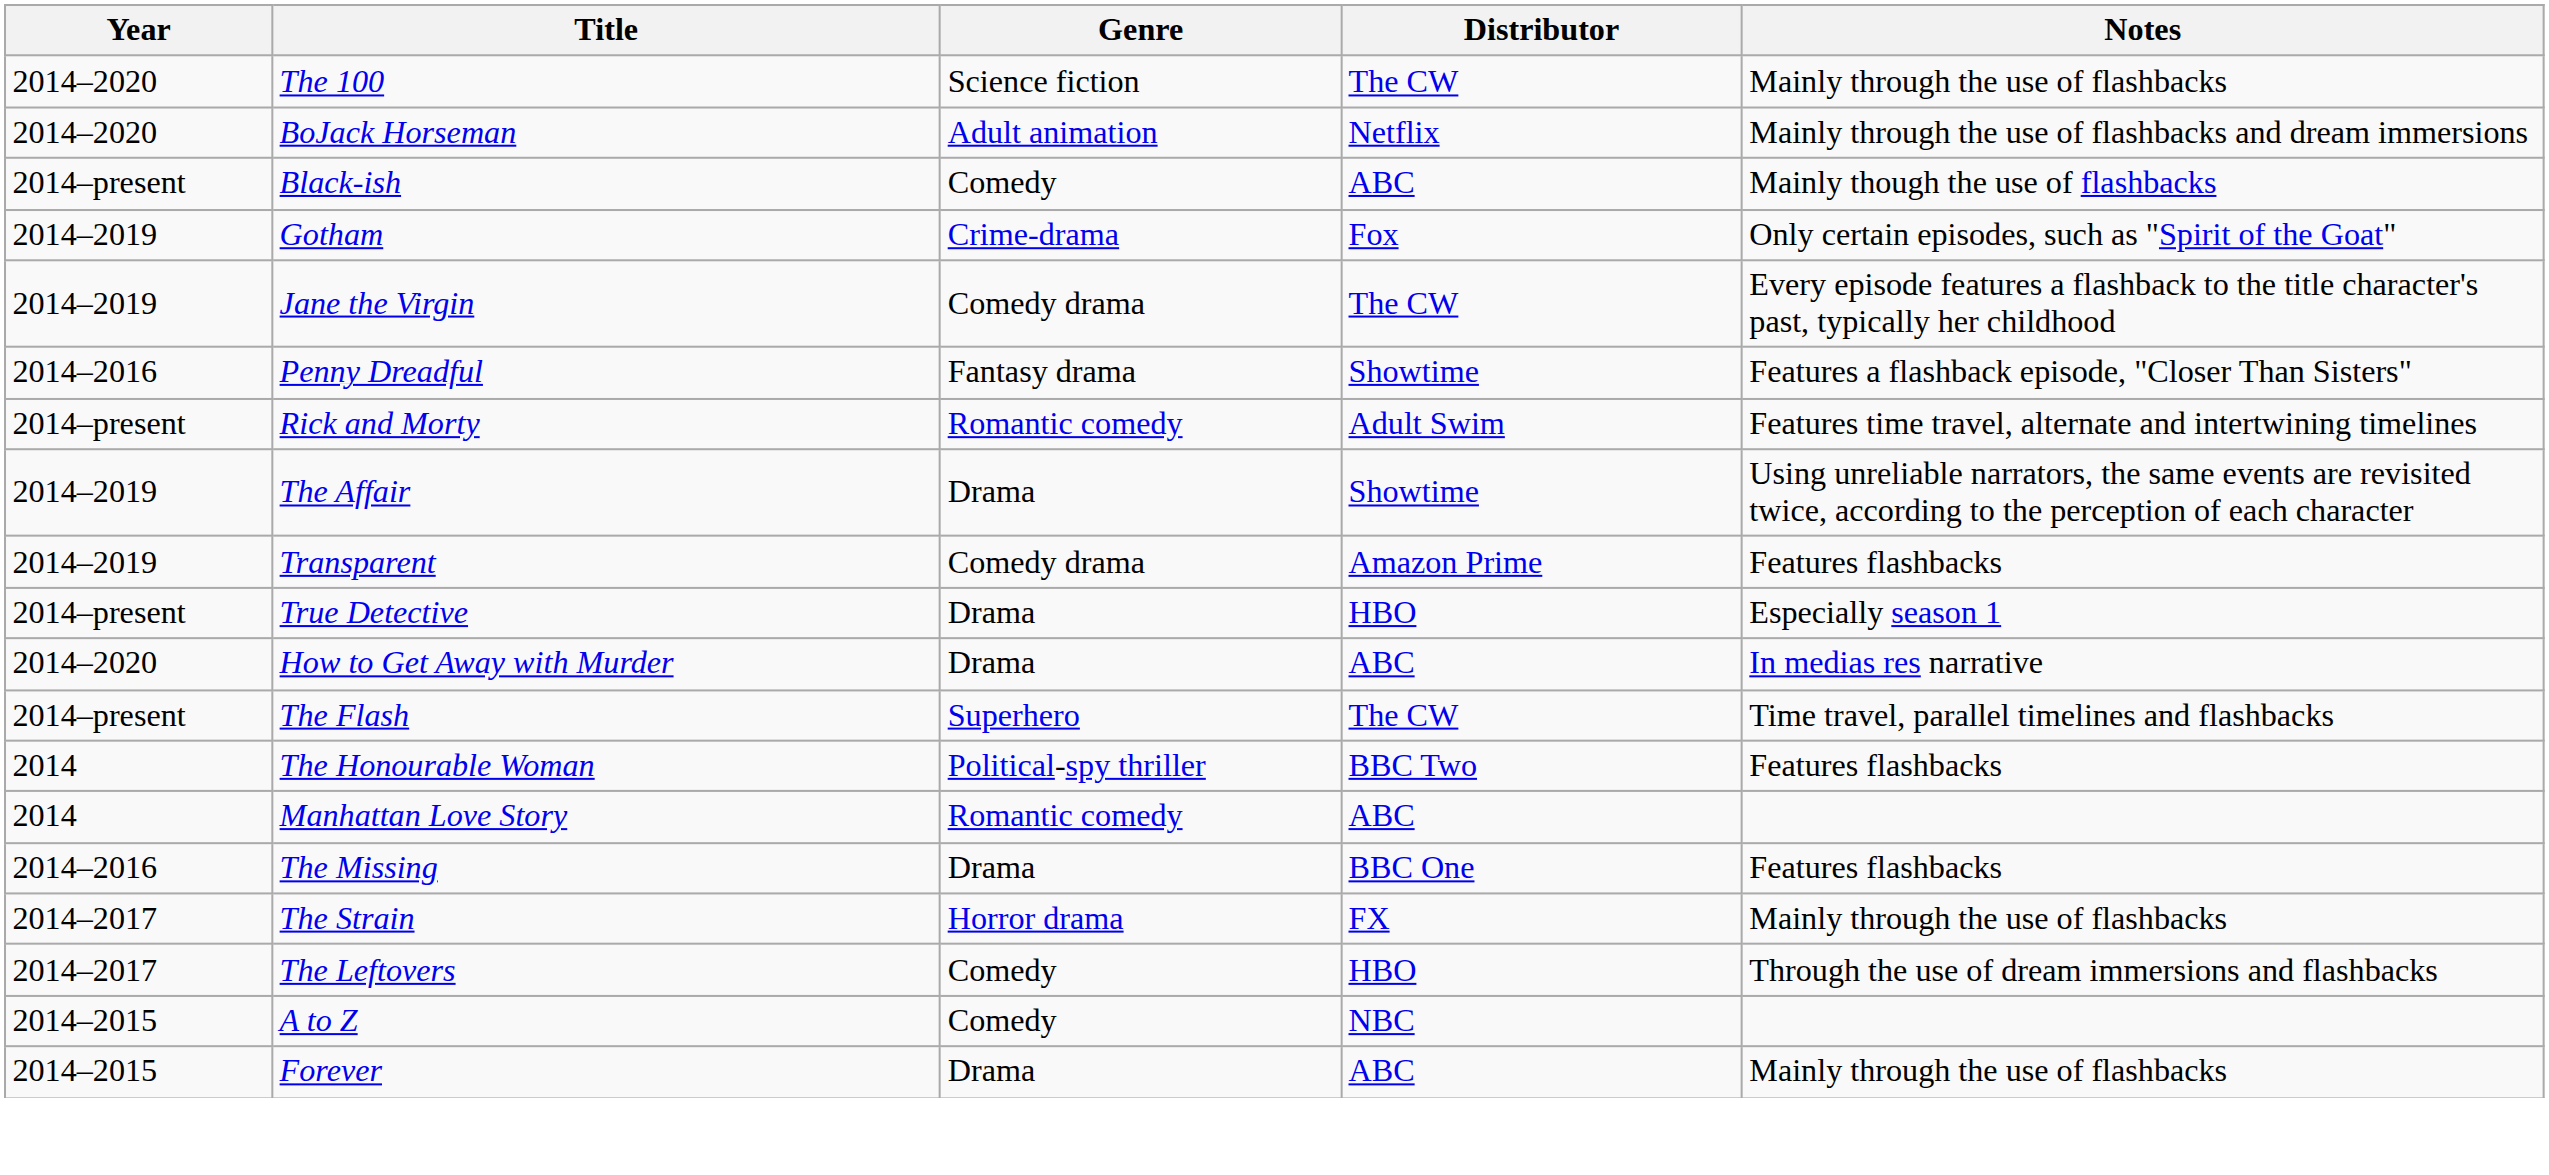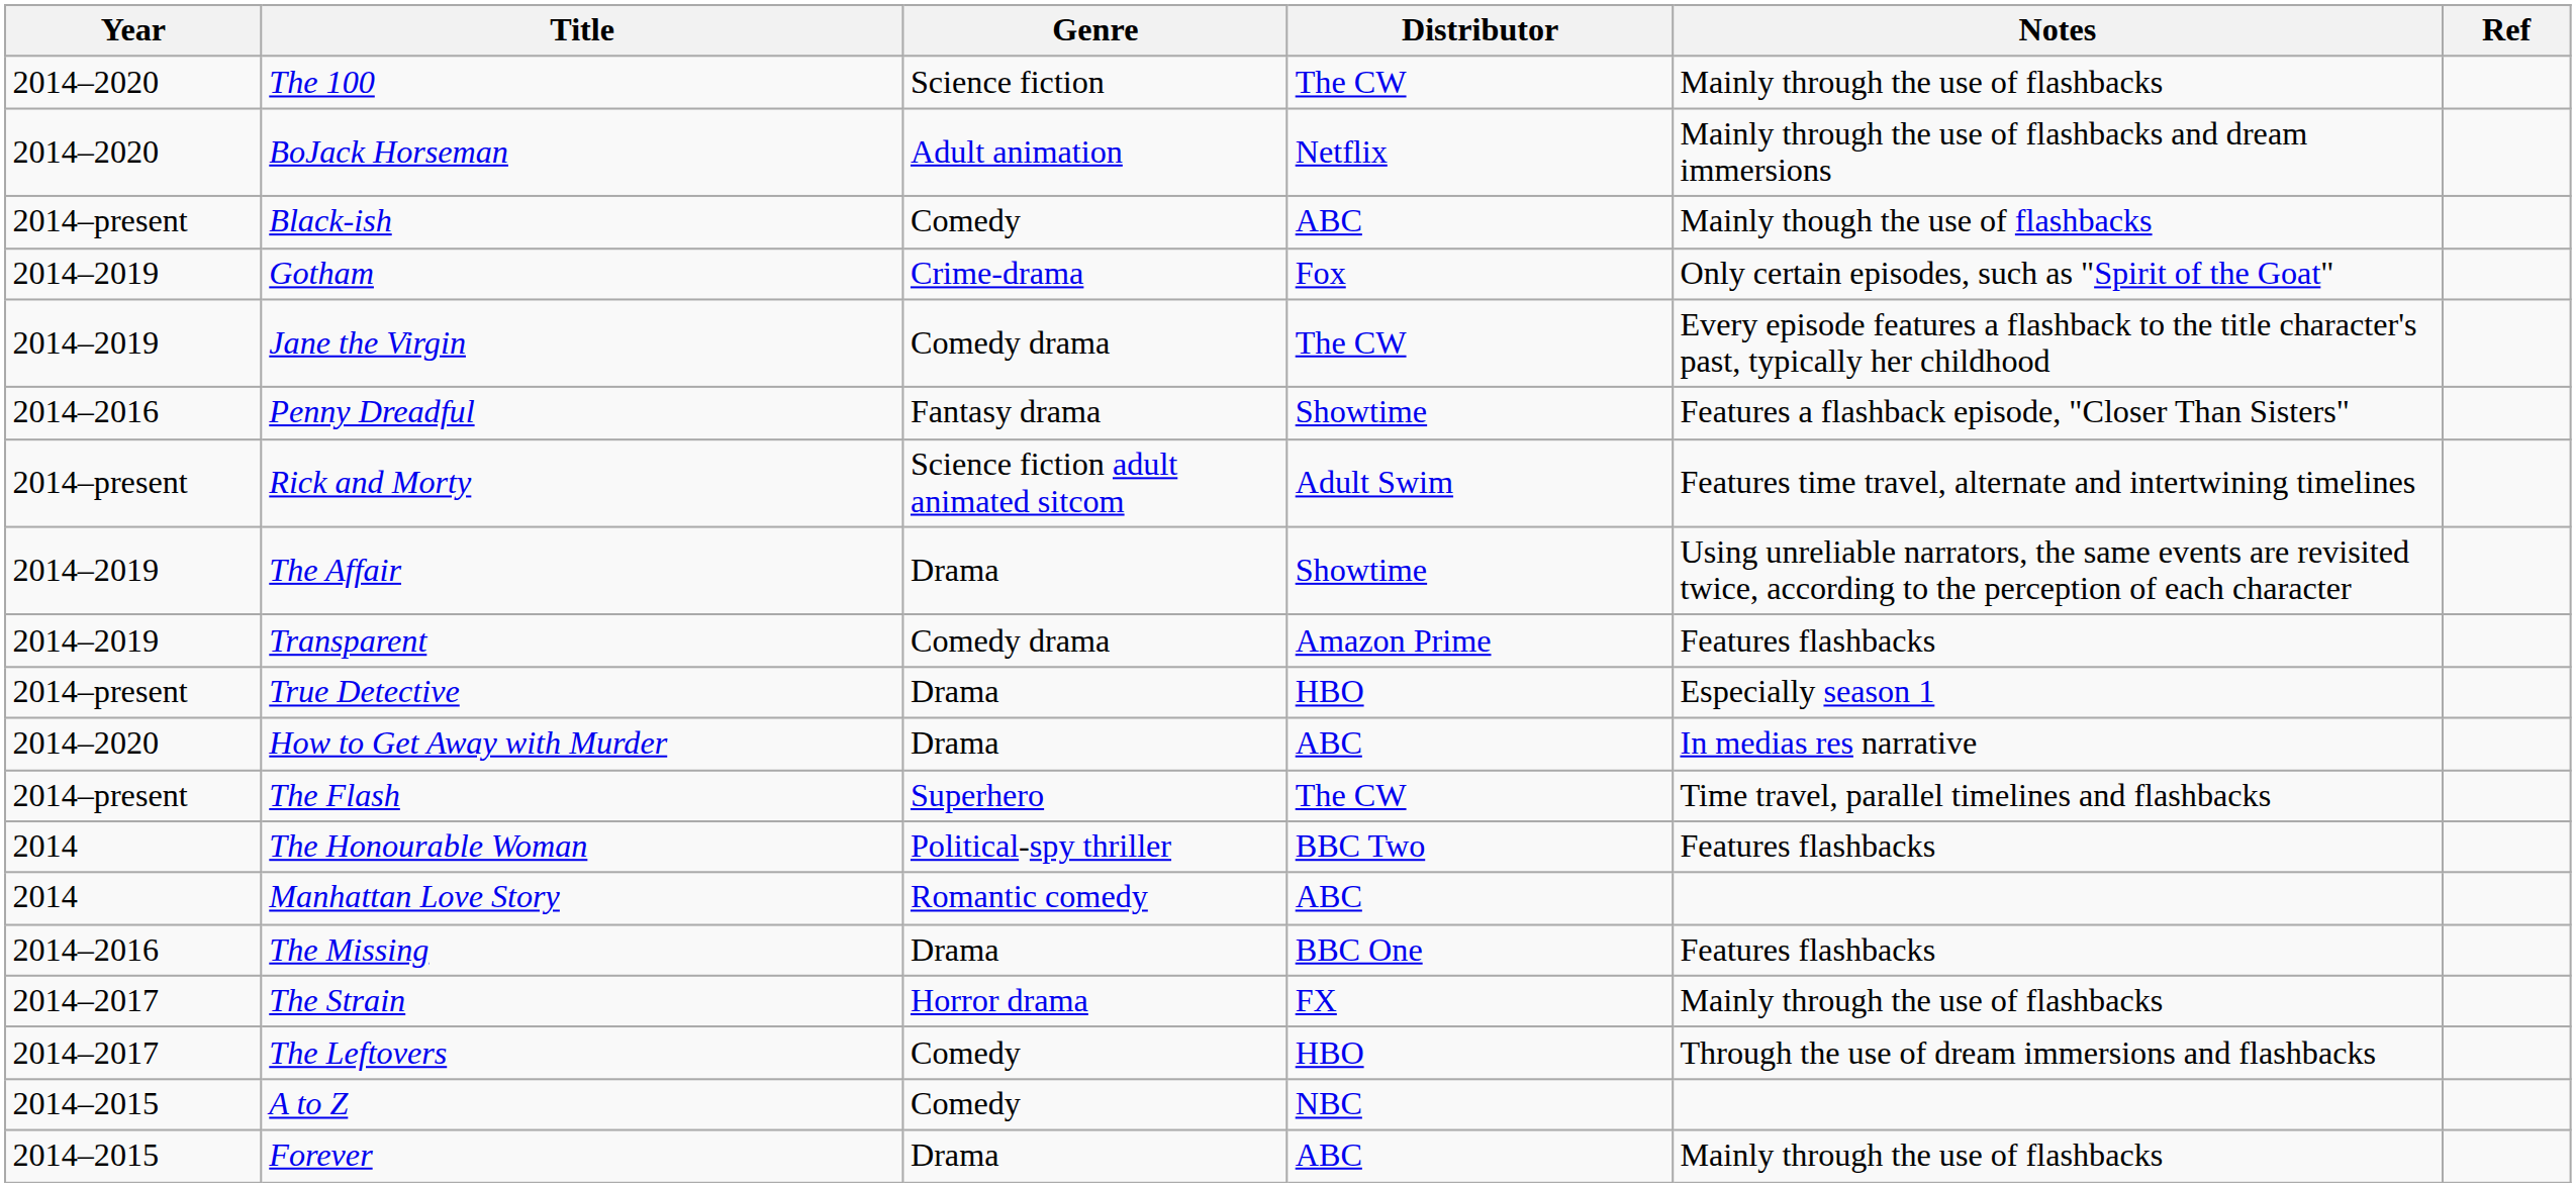+ column: Ref
Rick and Morty | Genre: Romantic comedy -> Science fiction adult animated sitcom
